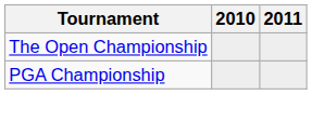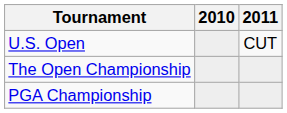+ row: U.S. Open | CUT
